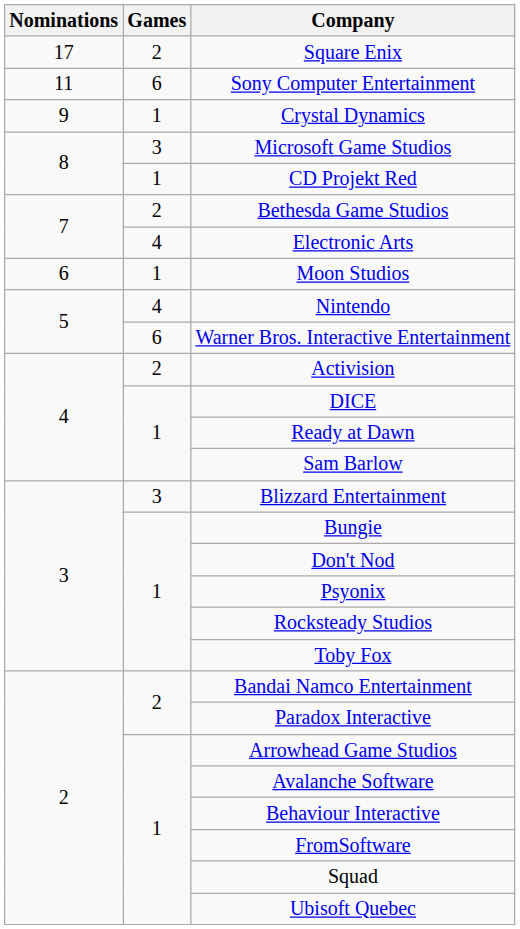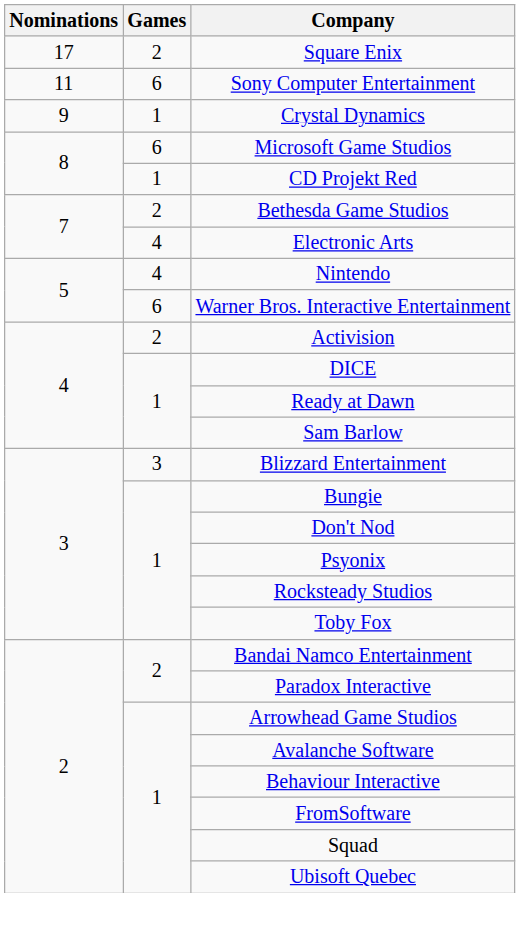Microsoft Game Studios | Games: 3 -> 6
- row: 6 | 1 | Moon Studios
